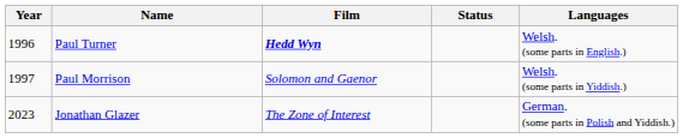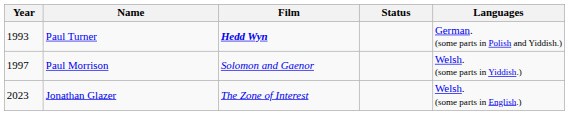Paul Turner | Year: 1996 -> 1993
Paul Turner | Languages: Welsh. (some parts in English.) -> German. (some parts in Polish and Yiddish.)
Jonathan Glazer | Languages: German. (some parts in Polish and Yiddish.) -> Welsh. (some parts in English.)
